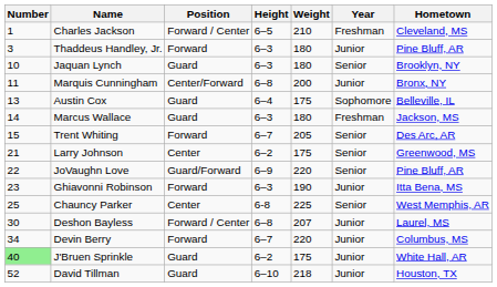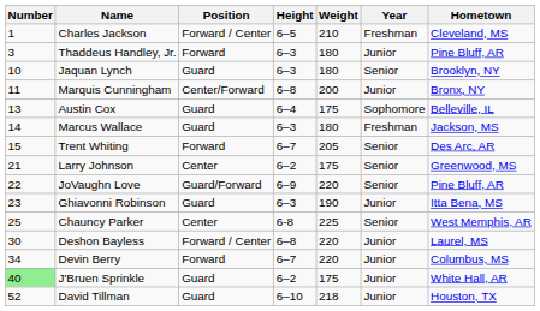Ghiavonni Robinson | Position: Forward -> Guard
Deshon Bayless | Weight: 207 -> 220
